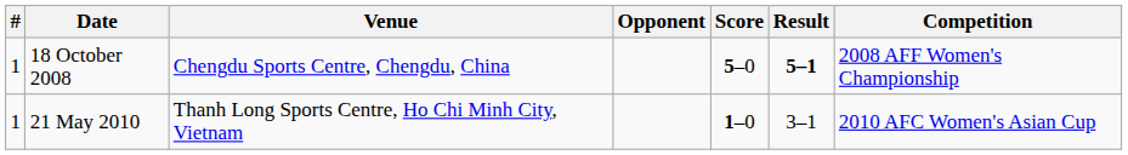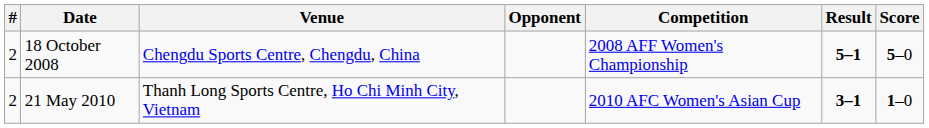columns swapped: Score <-> Competition
18 October 2008 | #: 1 -> 2
21 May 2010 | #: 1 -> 2
21 May 2010 | Result: normal -> bold
